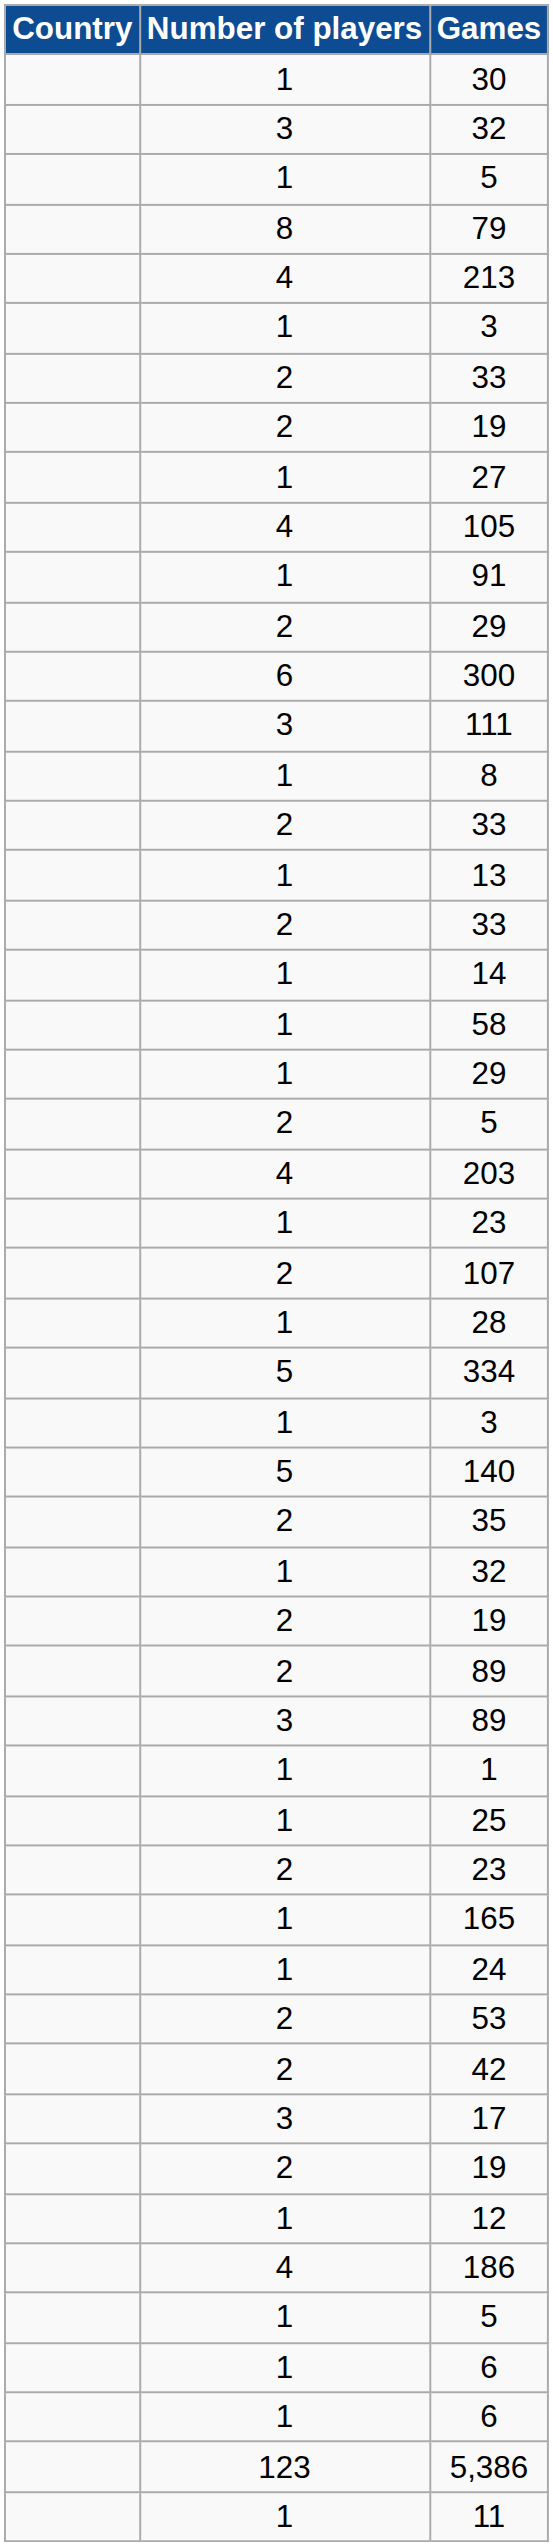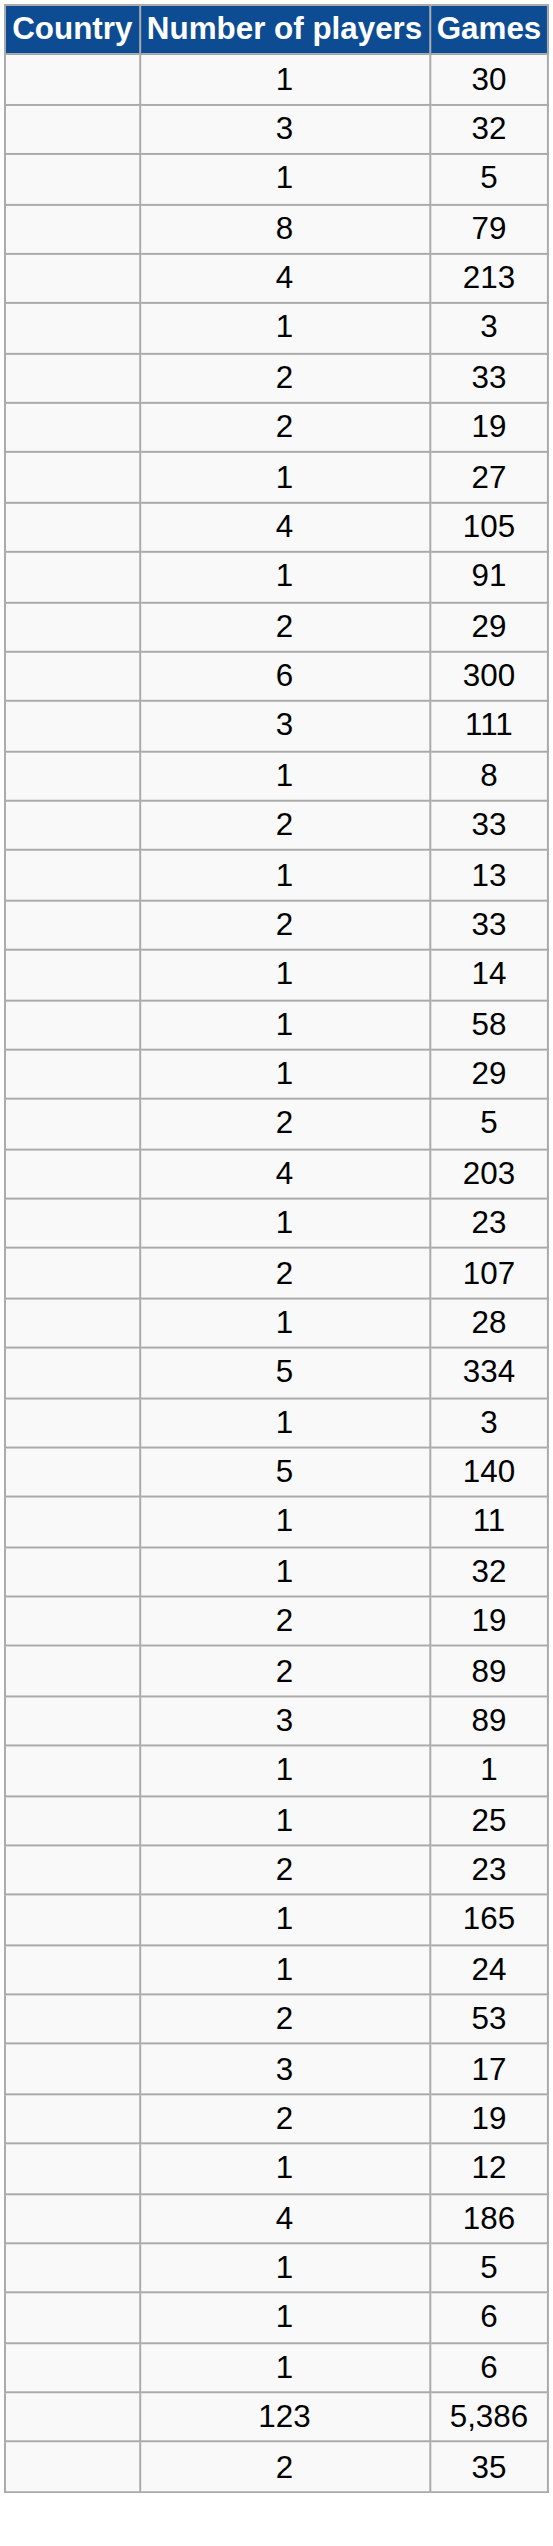rows swapped: 11 <-> 35
- row: 2 | 42
